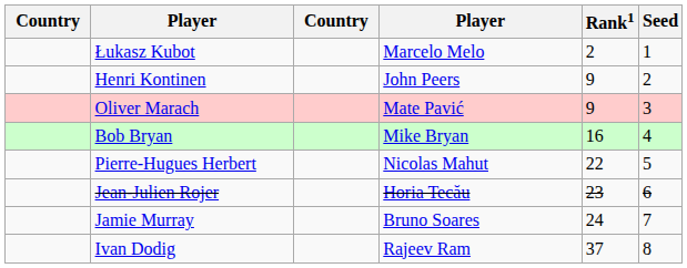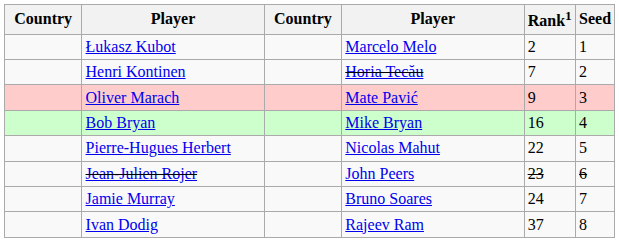Henri Kontinen | column 4: John Peers -> Horia Tecău
Henri Kontinen | Rank1: 9 -> 7
Jean-Julien Rojer | column 4: Horia Tecău -> John Peers
